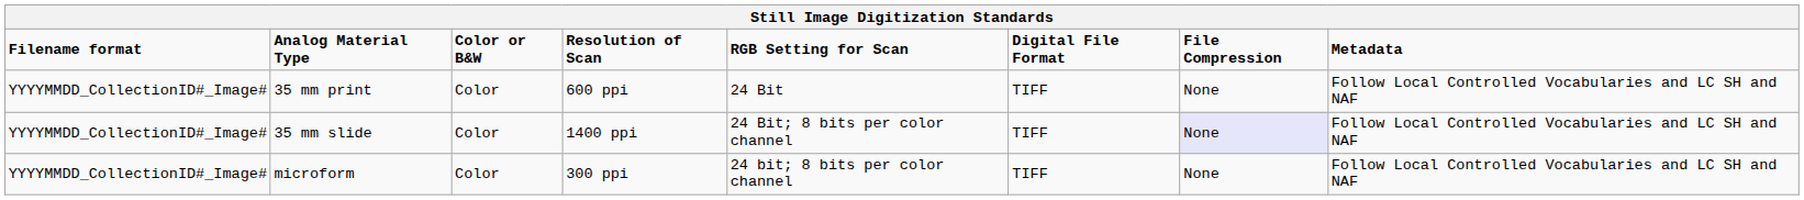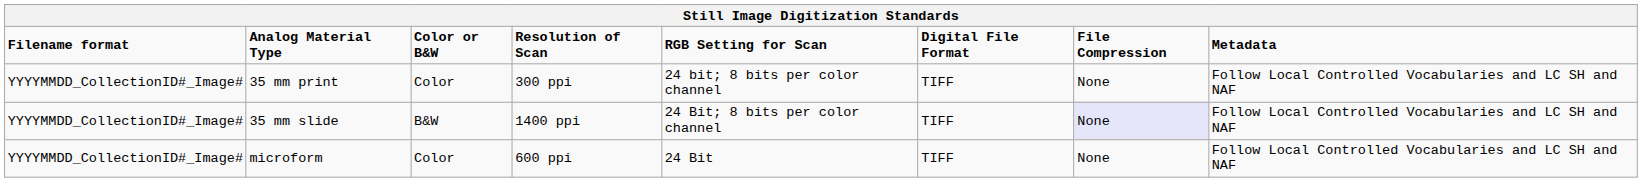35 mm print | Resolution of Scan: 600 ppi -> 300 ppi
35 mm print | RGB Setting for Scan: 24 Bit -> 24 bit; 8 bits per color channel
35 mm slide | Color or B&W: Color -> B&W
microform | Resolution of Scan: 300 ppi -> 600 ppi
microform | RGB Setting for Scan: 24 bit; 8 bits per color channel -> 24 Bit
